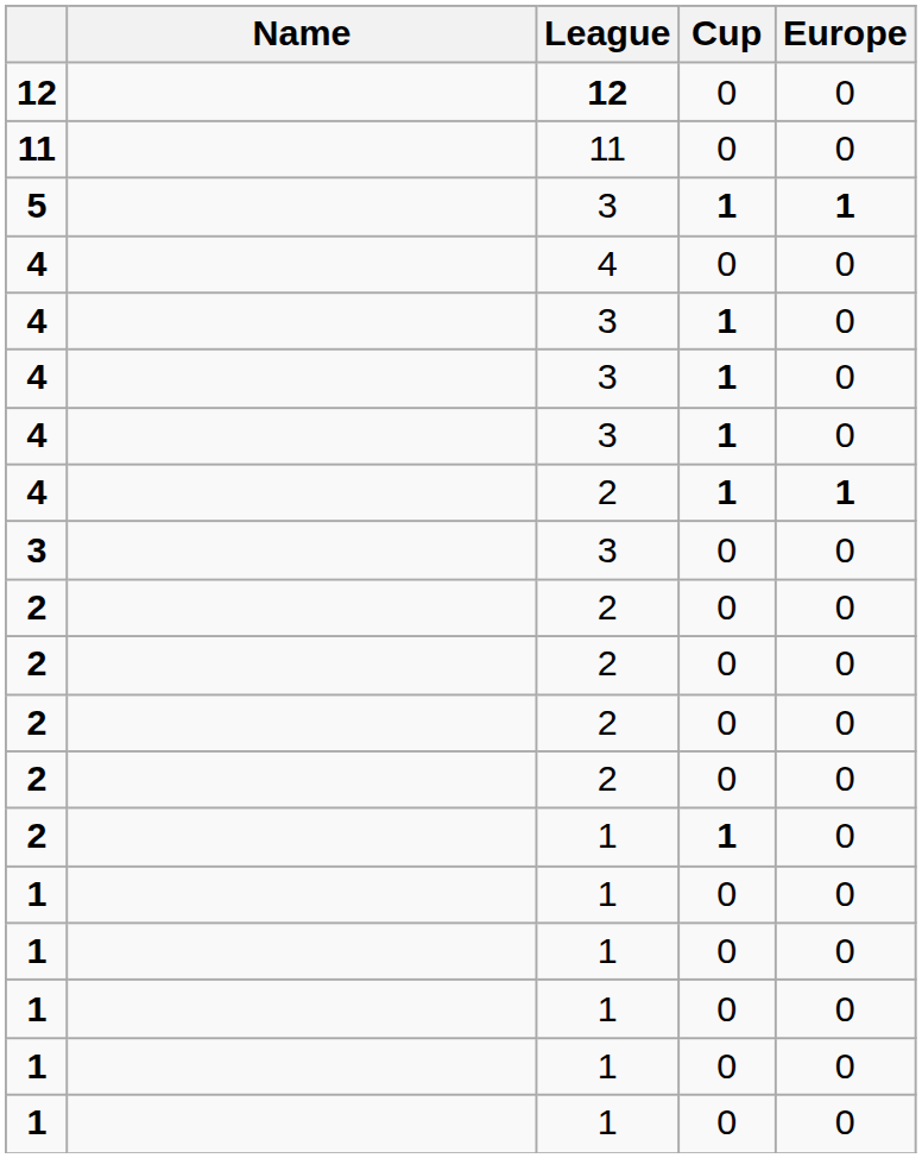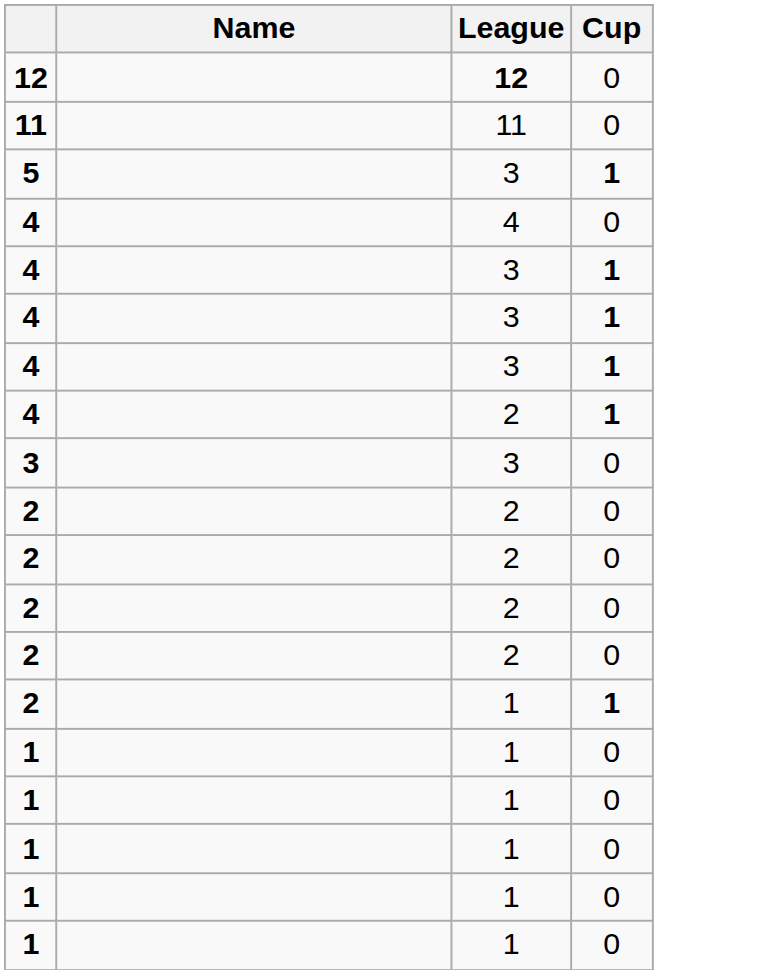- column: Europe | 0 | 0 | 1 | 0 | 0 | 0 | 0 | 1 | 0 | 0 | 0 | 0 | 0 | 0 | 0 | 0 | 0 | 0 | 0
